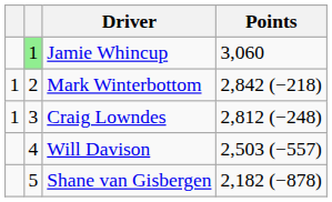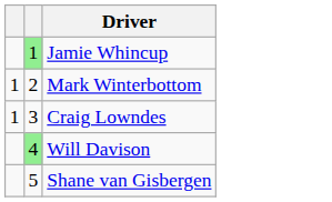- column: Points | 3,060 | 2,842 (−218) | 2,812 (−248) | 2,503 (−557) | 2,182 (−878)
Will Davison | column 2: no background -> lightgreen background
